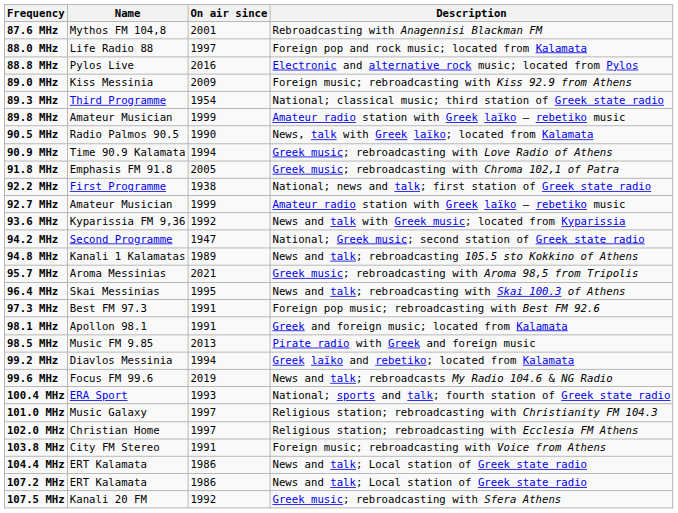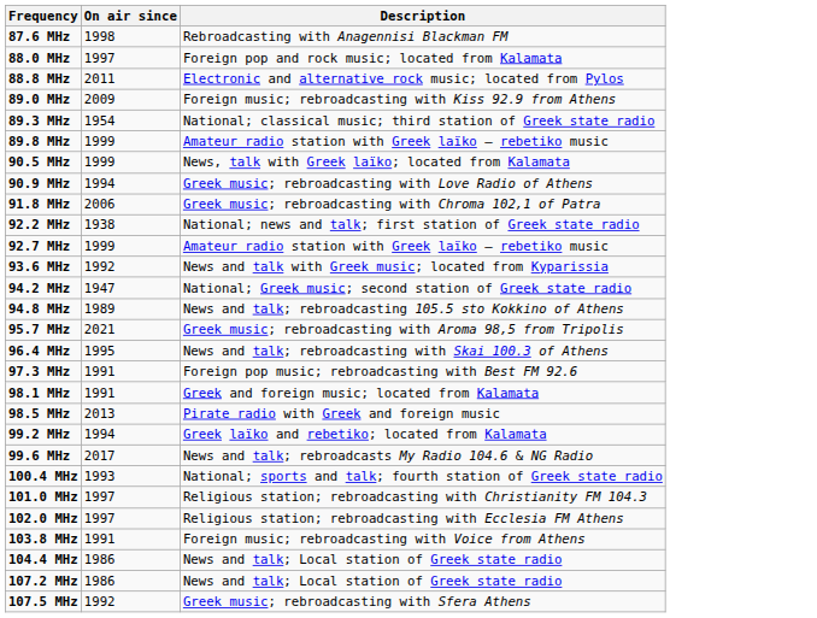- column: Name | Mythos FM 104,8 | Life Radio 88 | Pylos Live | Kiss Messinia | Third Programme | Amateur Musician | Radio Palmos 90.5 | Time 90.9 Kalamata | Emphasis FM 91.8 | First Programme | Amateur Musician | Kyparissia FM 9,36 | Second Programme | Kanali 1 Kalamatas | Aroma Messinias | Skai Messinias | Best FM 97.3 | Apollon 98.1 | Music FM 9.85 | Diavlos Messinia | Focus FM 99.6 | ERA Sport | Music Galaxy | Christian Home | City FM Stereo | ERT Kalamata | ERT Kalamata | Kanali 20 FM
87.6 MHz | On air since: 2001 -> 1998
88.8 MHz | On air since: 2016 -> 2011
90.5 MHz | On air since: 1990 -> 1999
91.8 MHz | On air since: 2005 -> 2006
99.6 MHz | On air since: 2019 -> 2017
